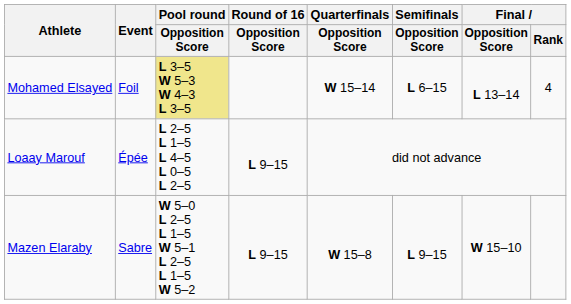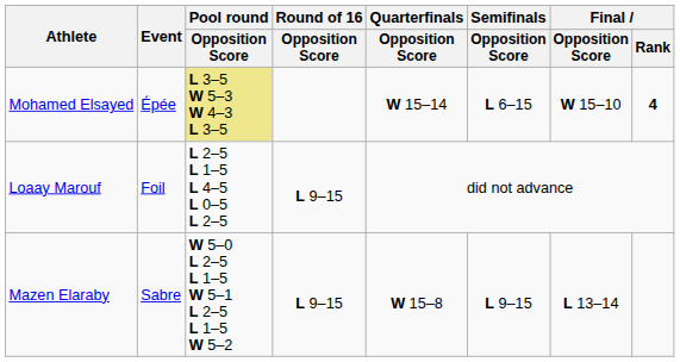Mohamed Elsayed | Event: Foil -> Épée
Mohamed Elsayed | Final / Opposition Score: L 13–14 -> W 15–10
Mohamed Elsayed | Final / Rank: normal -> bold
Loaay Marouf | Event: Épée -> Foil
Mazen Elaraby | Final / Opposition Score: W 15–10 -> L 13–14
